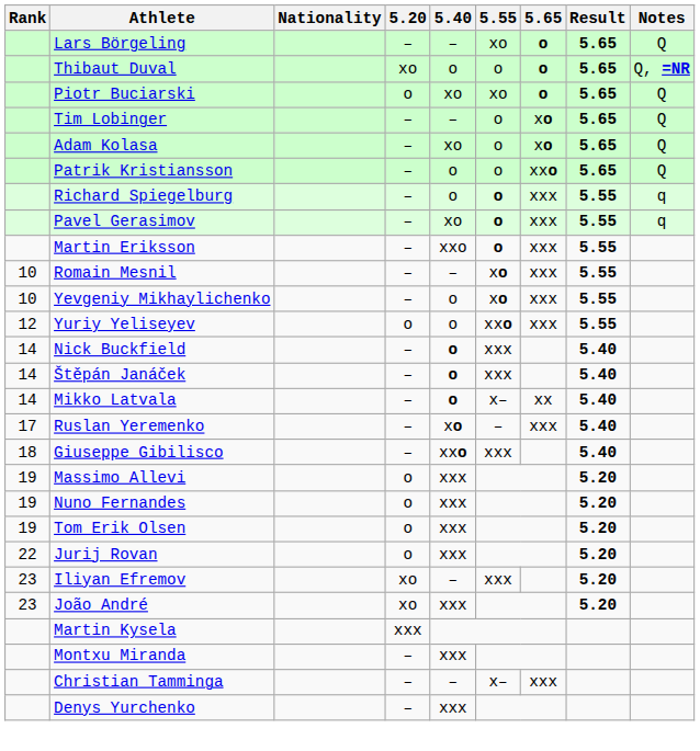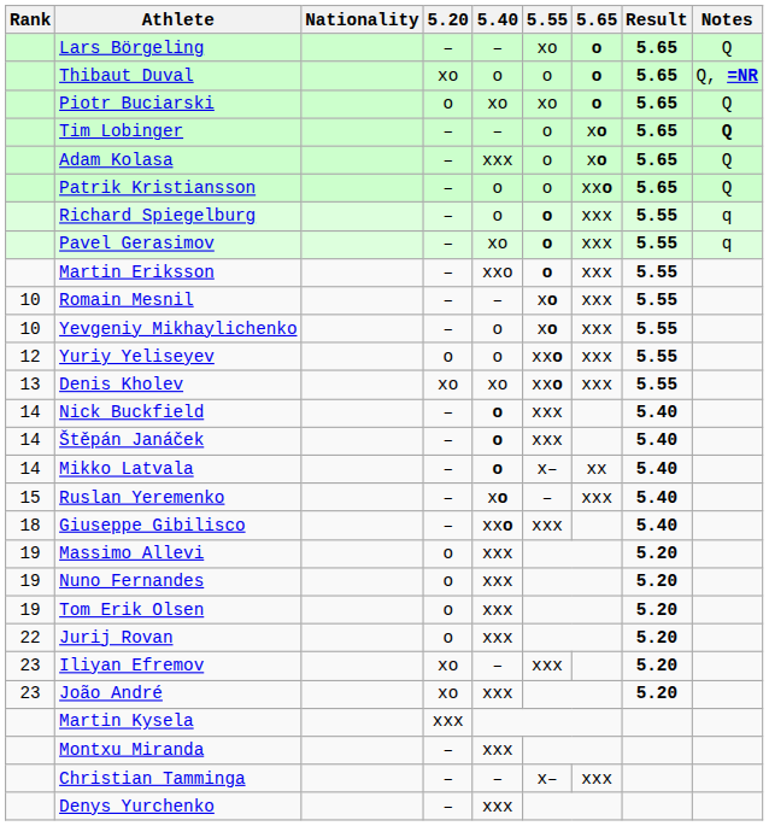Tim Lobinger | Notes: normal -> bold
Adam Kolasa | 5.40: xo -> xxx
+ row: 13 | Denis Kholev | xo | xo | xxo | xxx | 5.55
Ruslan Yeremenko | Rank: 17 -> 15
